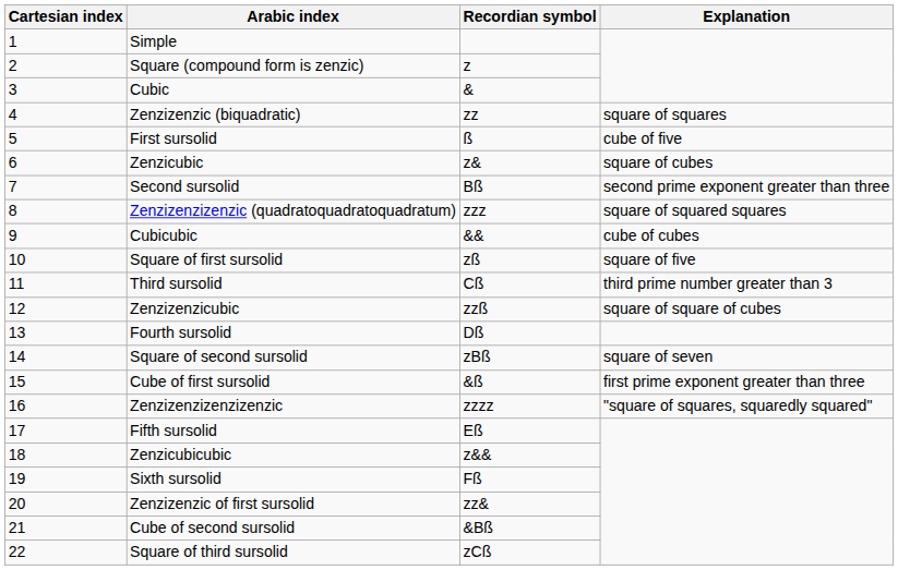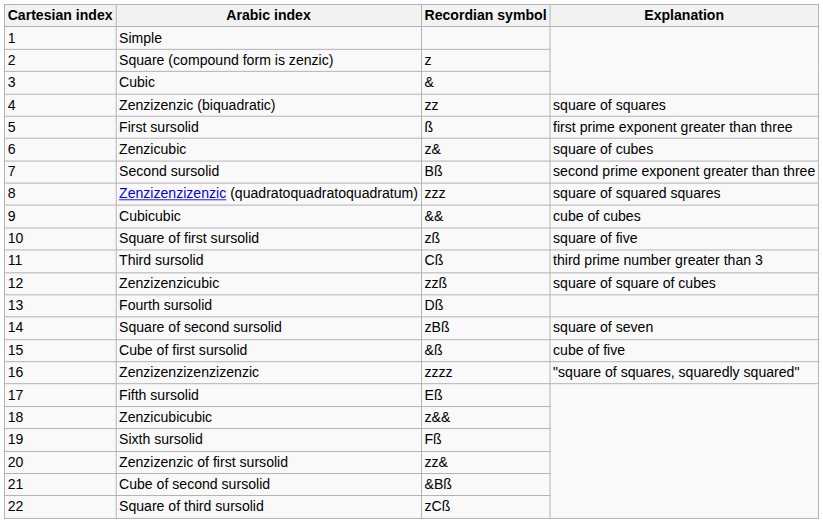First sursolid | Explanation: cube of five -> first prime exponent greater than three
Cube of first sursolid | Explanation: first prime exponent greater than three -> cube of five
